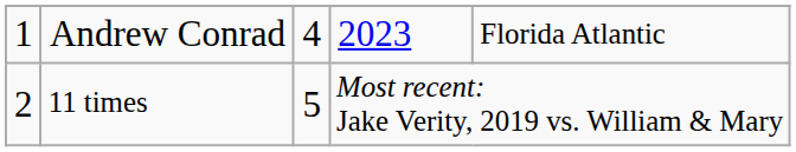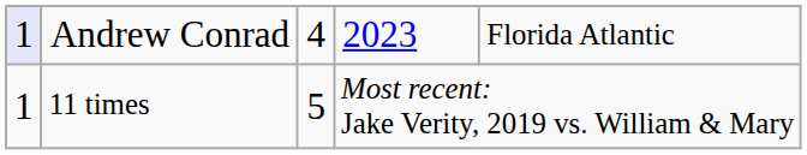Andrew Conrad | column 1: no background -> lavender background
11 times | column 1: 2 -> 1
